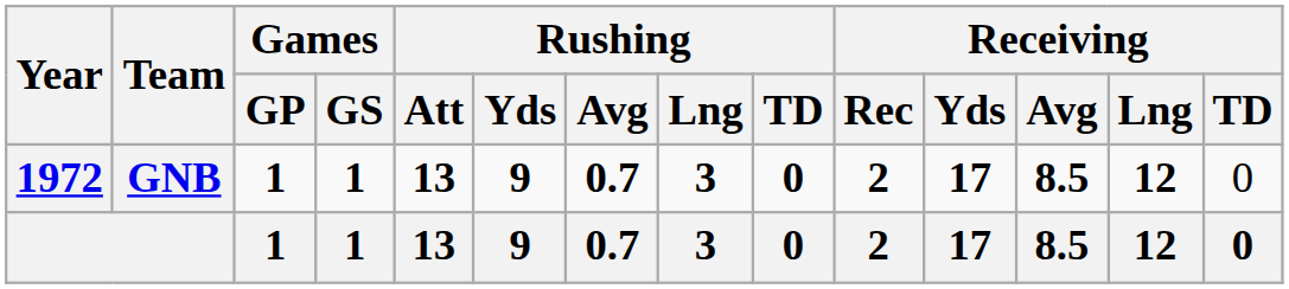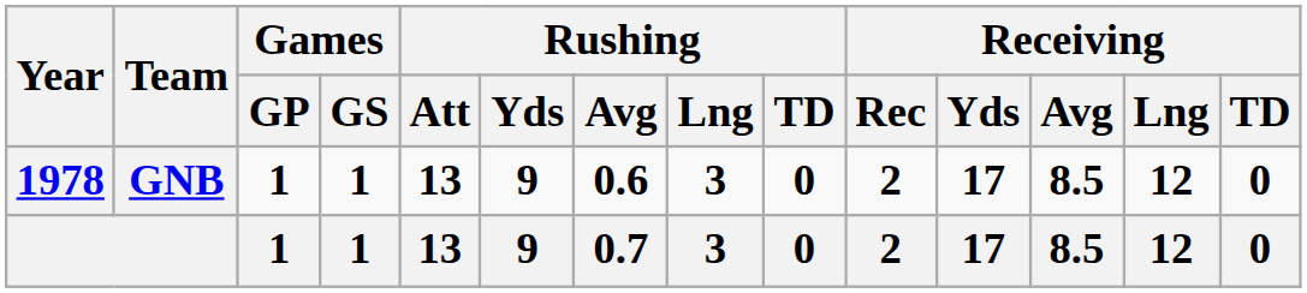GNB | Year: 1972 -> 1978
GNB | Rushing / Avg: 0.7 -> 0.6
GNB | Receiving / TD: normal -> bold
